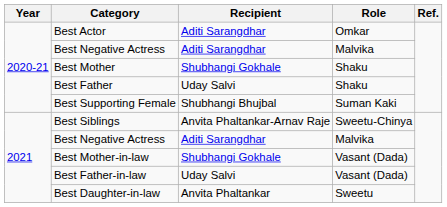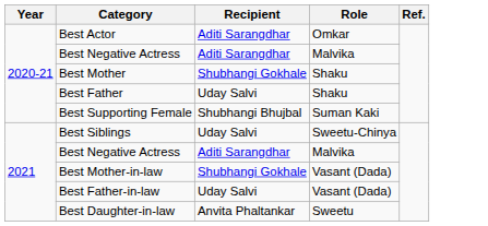Best Siblings | Recipient: Anvita Phaltankar-Arnav Raje -> Uday Salvi
